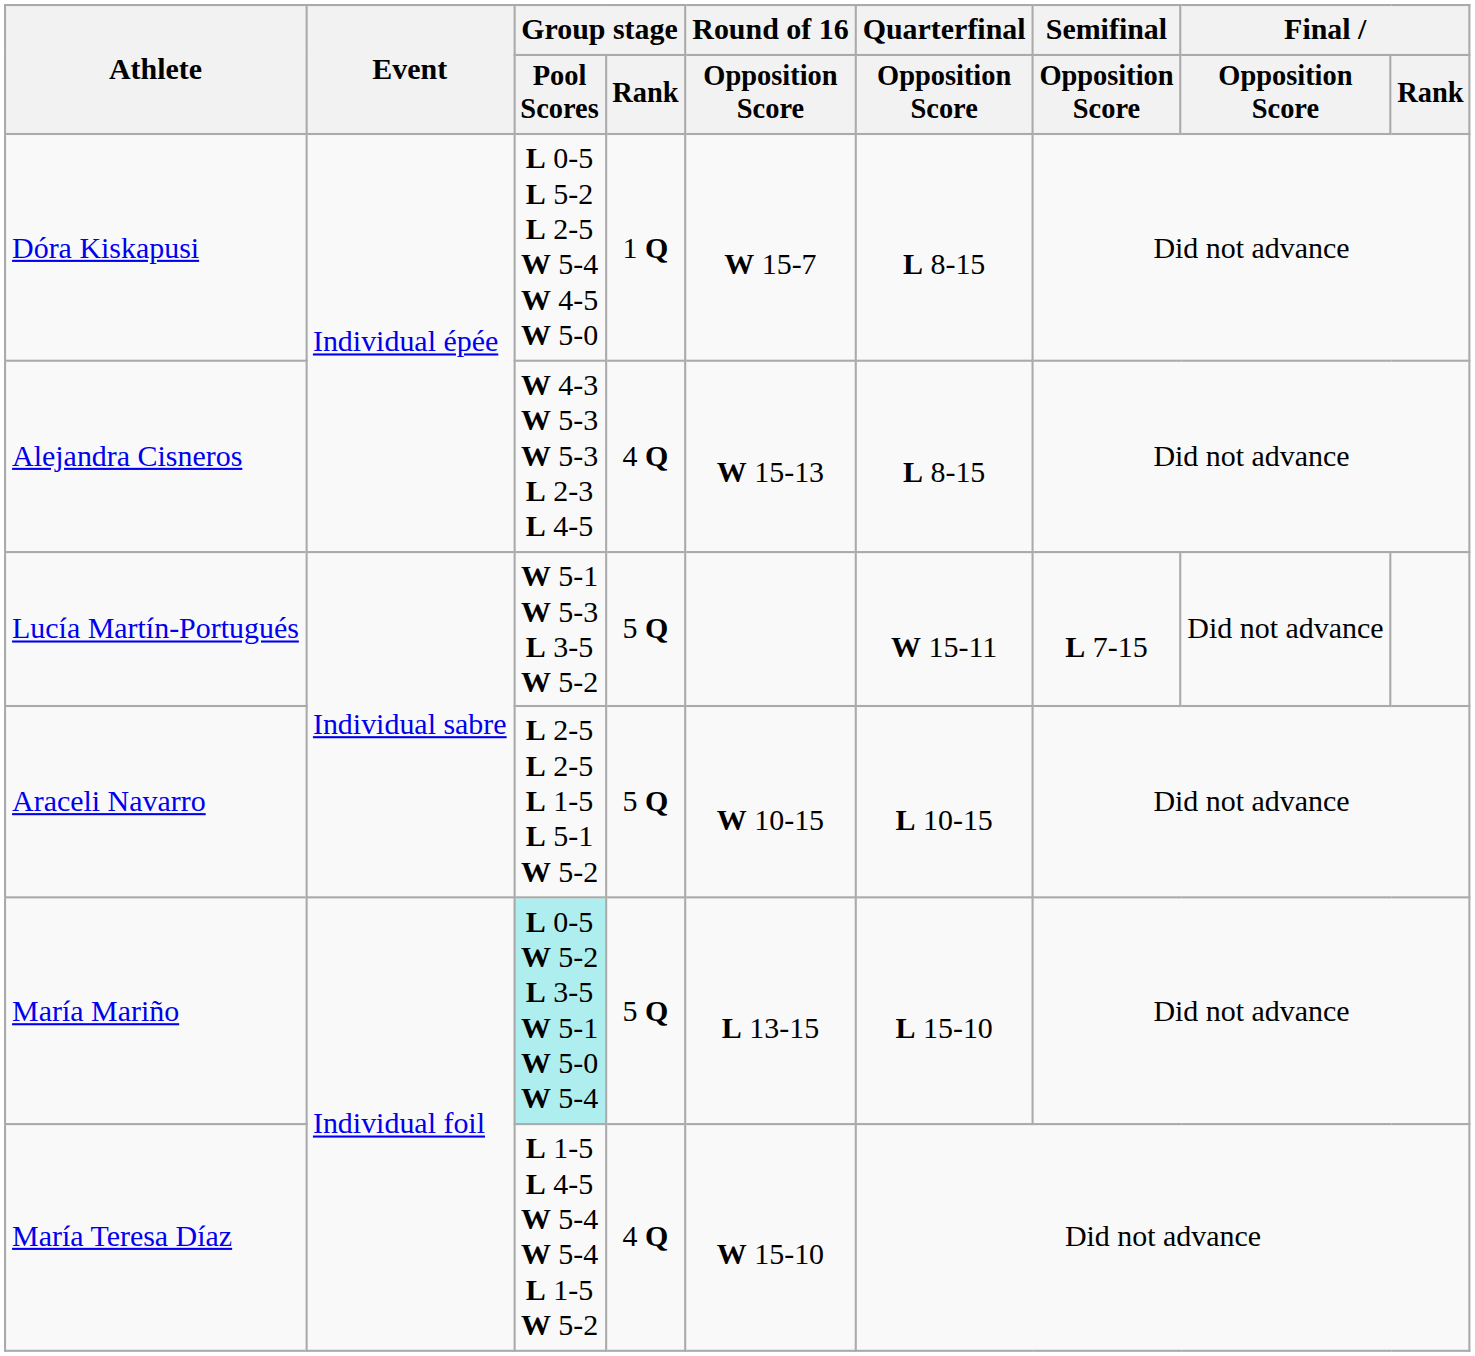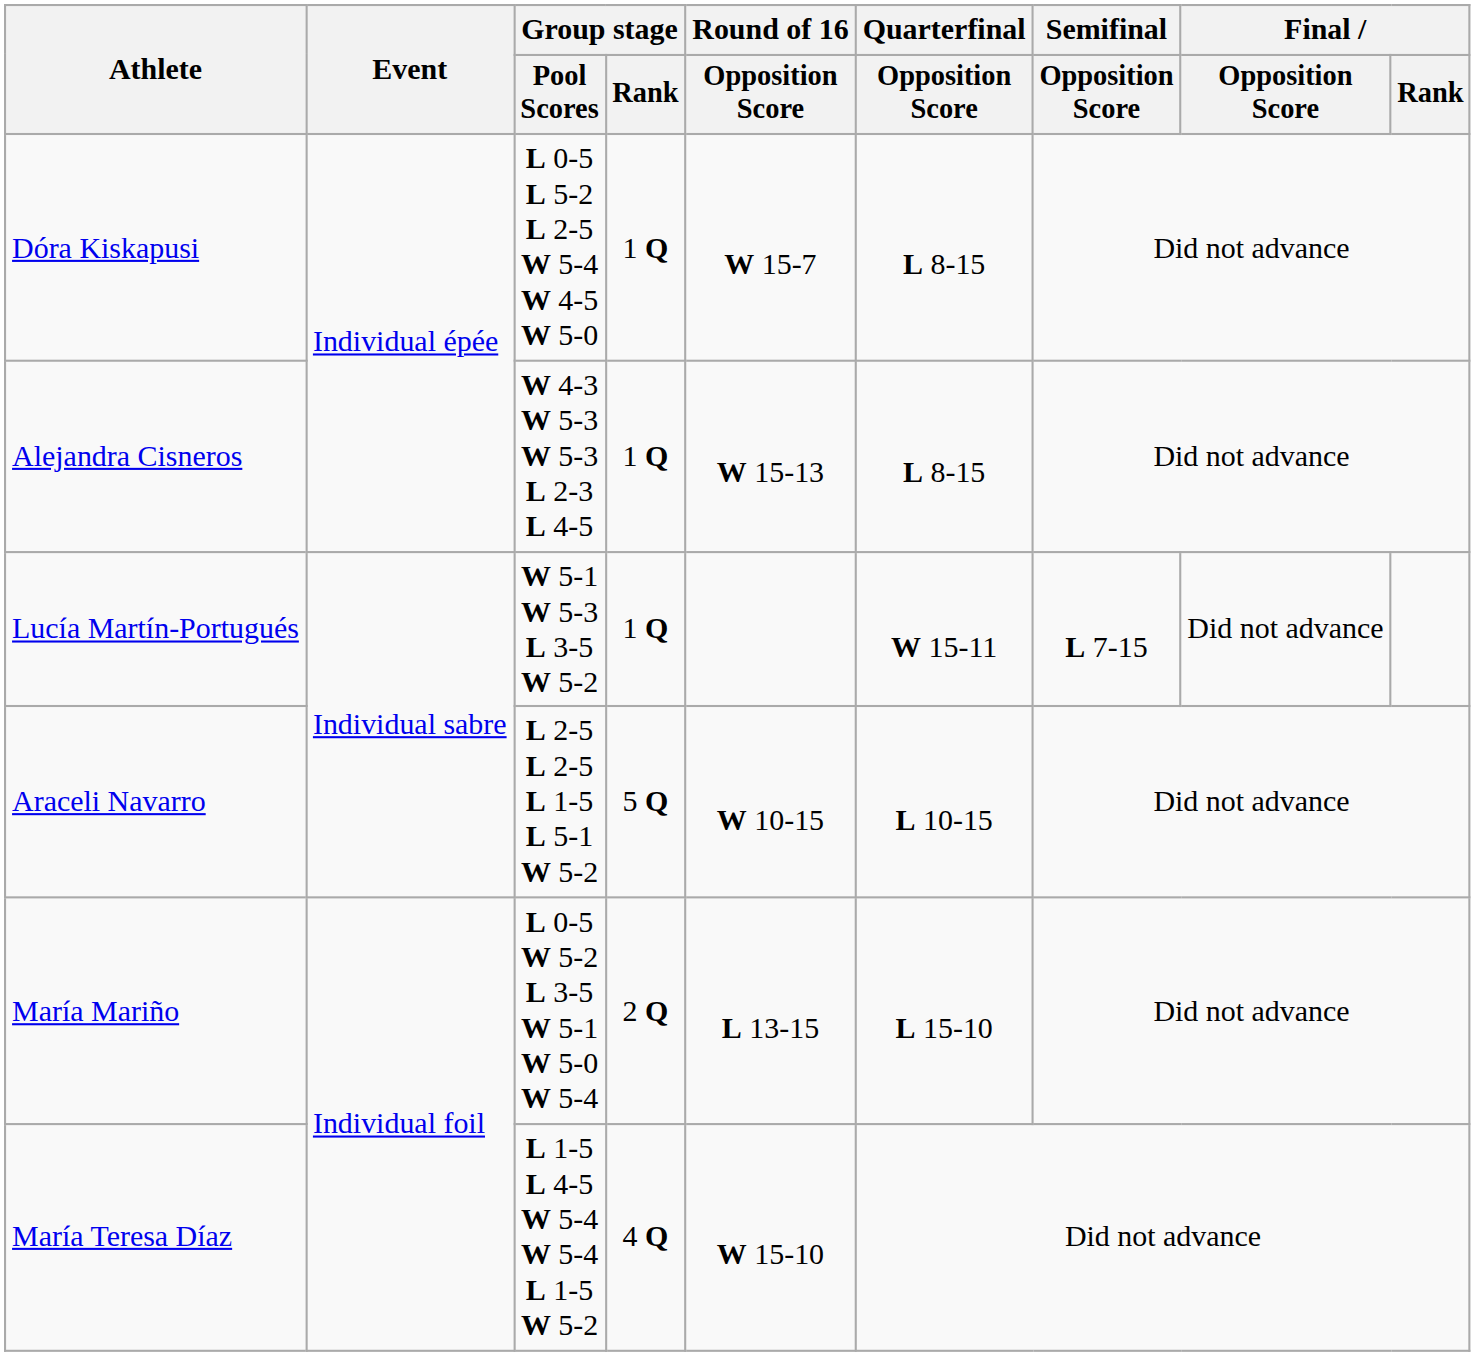Alejandra Cisneros | Group stage / Rank: 4 Q -> 1 Q
Lucía Martín-Portugués | Group stage / Rank: 5 Q -> 1 Q
María Mariño | Group stage / Pool Scores: paleturquoise background -> no background
María Mariño | Group stage / Rank: 5 Q -> 2 Q
